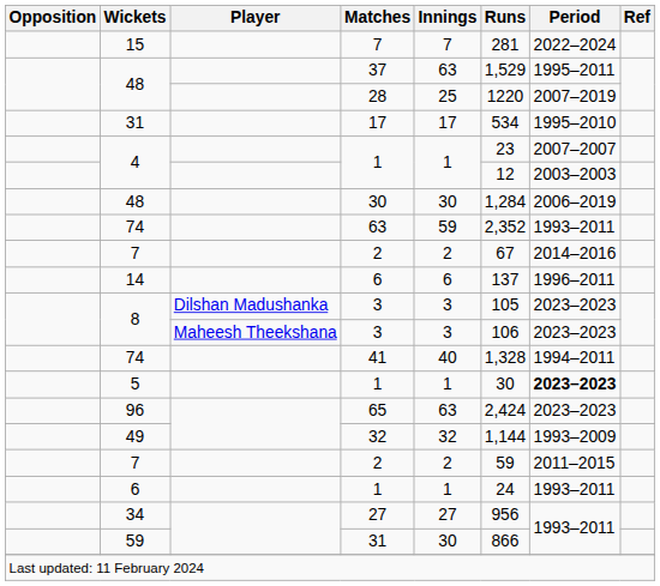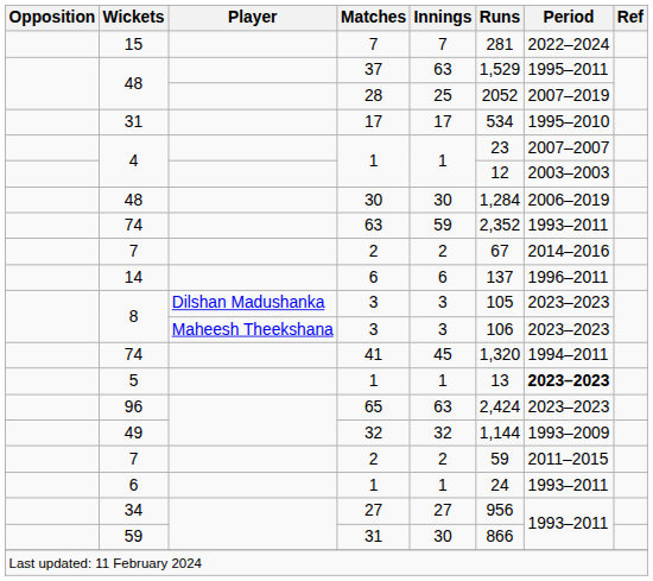28 | Runs: 1220 -> 2052
41 | Innings: 40 -> 45
41 | Runs: 1,328 -> 1,320
5 / 1 | Runs: 30 -> 13
